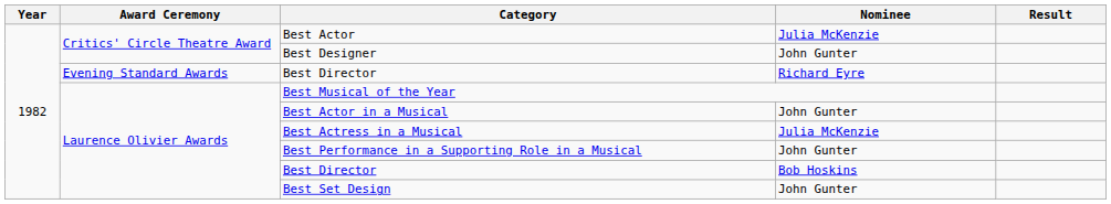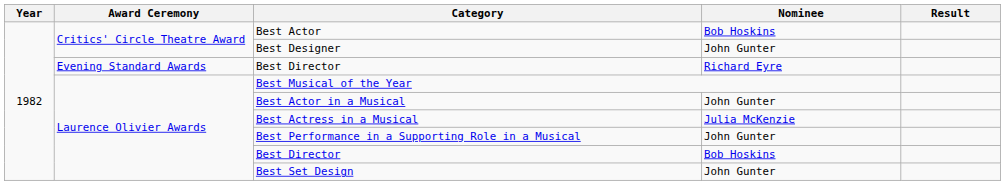Best Actor | Nominee: Julia McKenzie -> Bob Hoskins
